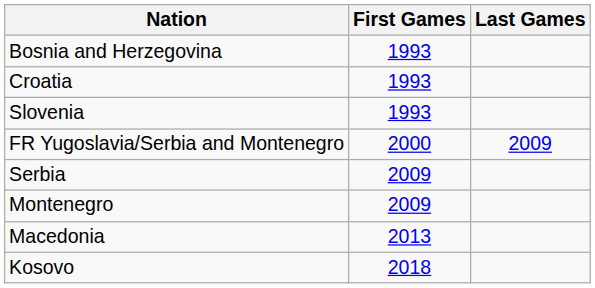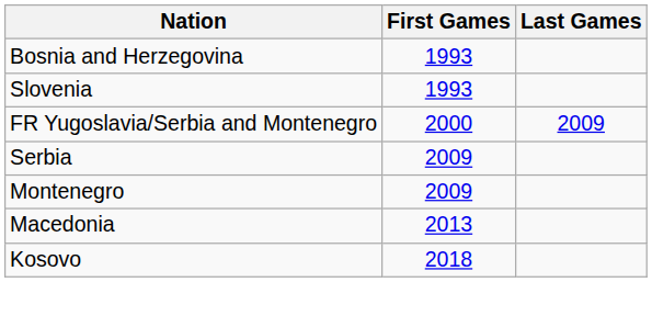- row: Croatia | 1993
